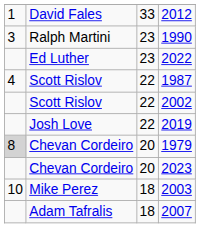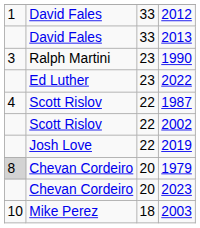+ row: David Fales | 33 | 2013
- row: Adam Tafralis | 18 | 2007
